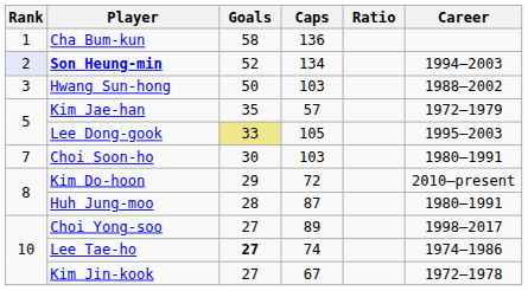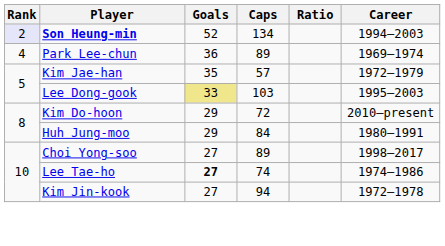- row: 1 | Cha Bum-kun | 58 | 136
- row: 3 | Hwang Sun-hong | 50 | 103 | 1988–2002
+ row: 4 | Park Lee-chun | 36 | 89 | 1969–1974
Lee Dong-gook | Caps: 105 -> 103
- row: 7 | Choi Soon-ho | 30 | 103 | 1980–1991
Huh Jung-moo | Goals: 28 -> 29
Huh Jung-moo | Caps: 87 -> 84
Kim Jin-kook | Caps: 67 -> 94
